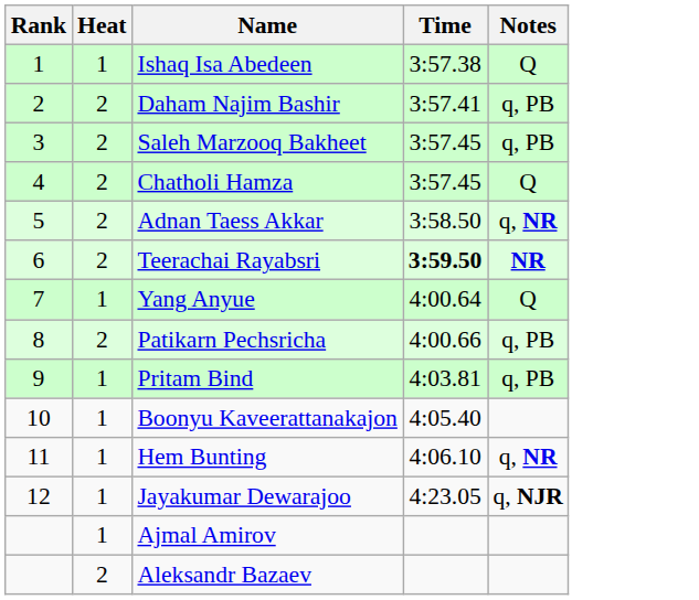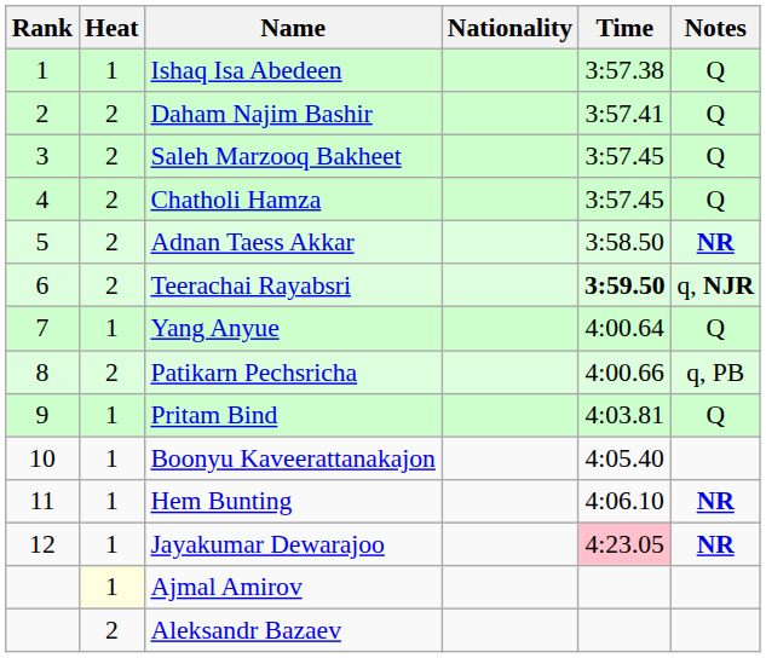+ column: Nationality
Daham Najim Bashir | Notes: q, PB -> Q
Saleh Marzooq Bakheet | Notes: q, PB -> Q
Adnan Taess Akkar | Notes: q, NR -> NR
Teerachai Rayabsri | Notes: NR -> q, NJR
Pritam Bind | Notes: q, PB -> Q
Hem Bunting | Notes: q, NR -> NR
Jayakumar Dewarajoo | Time: no background -> pink background
Jayakumar Dewarajoo | Notes: q, NJR -> NR
Ajmal Amirov | Heat: no background -> lightyellow background
